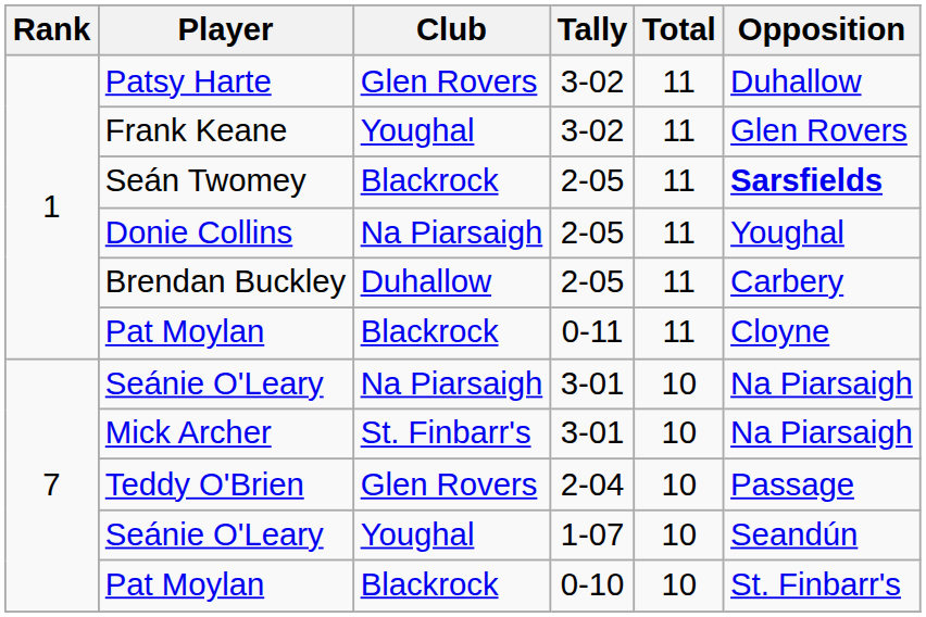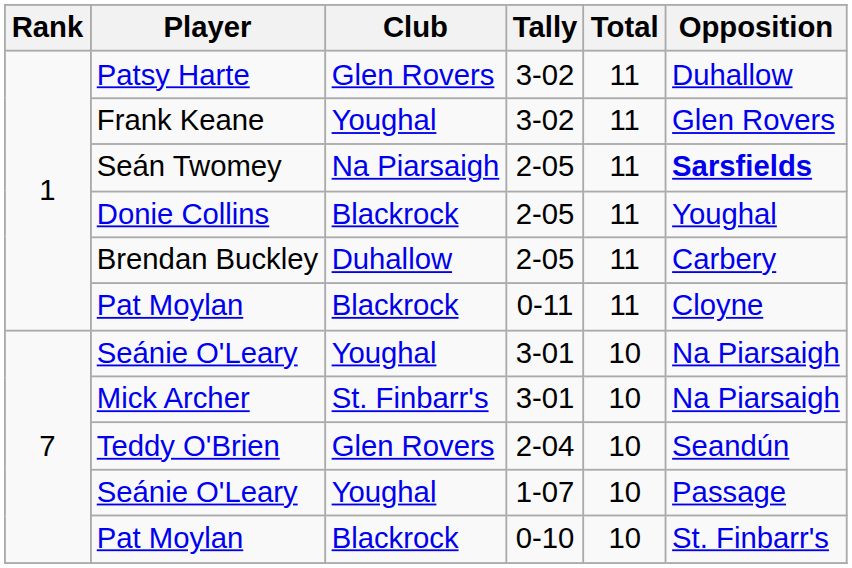Seán Twomey | Club: Blackrock -> Na Piarsaigh
Donie Collins | Club: Na Piarsaigh -> Blackrock
Seánie O'Leary / 3-01 | Club: Na Piarsaigh -> Youghal
Teddy O'Brien | Opposition: Passage -> Seandún
Seánie O'Leary / 1-07 | Opposition: Seandún -> Passage
